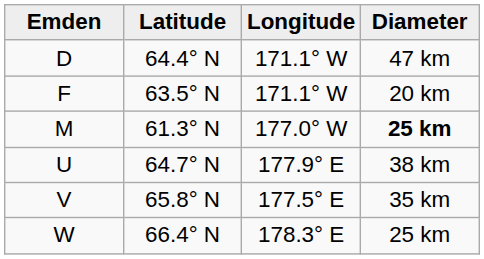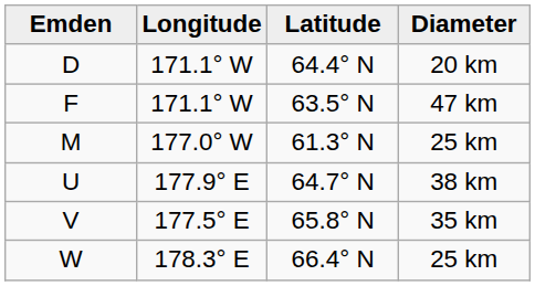columns swapped: Latitude <-> Longitude
D | Diameter: 47 km -> 20 km
F | Diameter: 20 km -> 47 km
M | Diameter: bold -> normal
